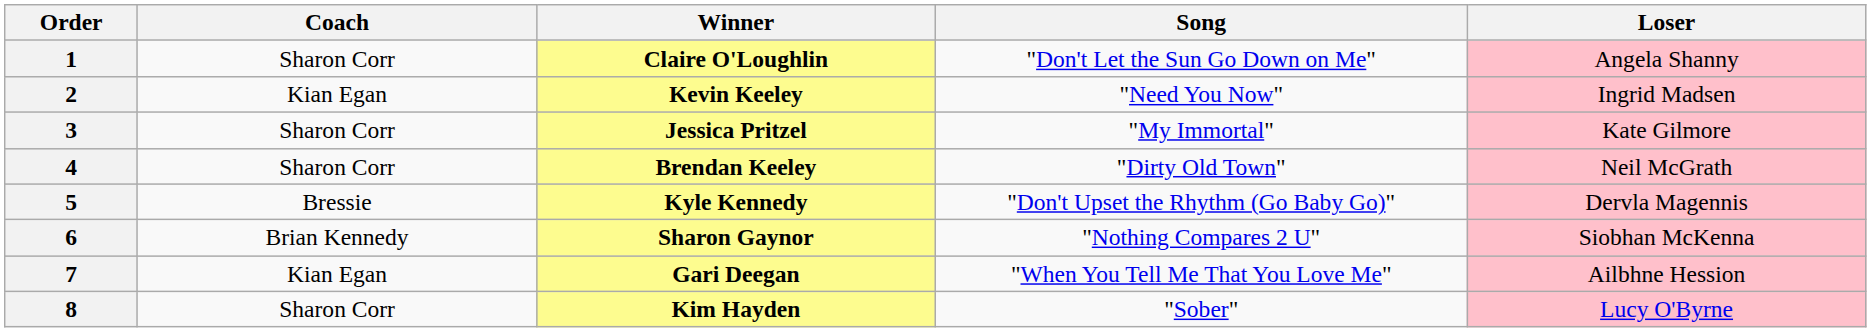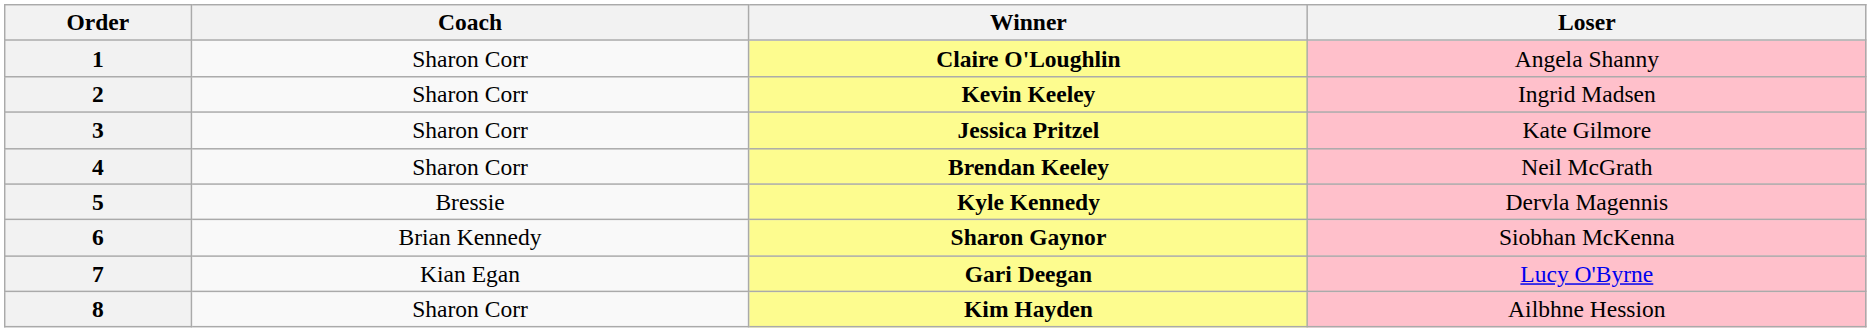- column: Song | "Don't Let the Sun Go Down on Me" | "Need You Now" | "My Immortal" | "Dirty Old Town" | "Don't Upset the Rhythm (Go Baby Go)" | "Nothing Compares 2 U" | "When You Tell Me That You Love Me" | "Sober"
2 | Coach: Kian Egan -> Sharon Corr
7 | Loser: Ailbhne Hession -> Lucy O'Byrne
8 | Loser: Lucy O'Byrne -> Ailbhne Hession
